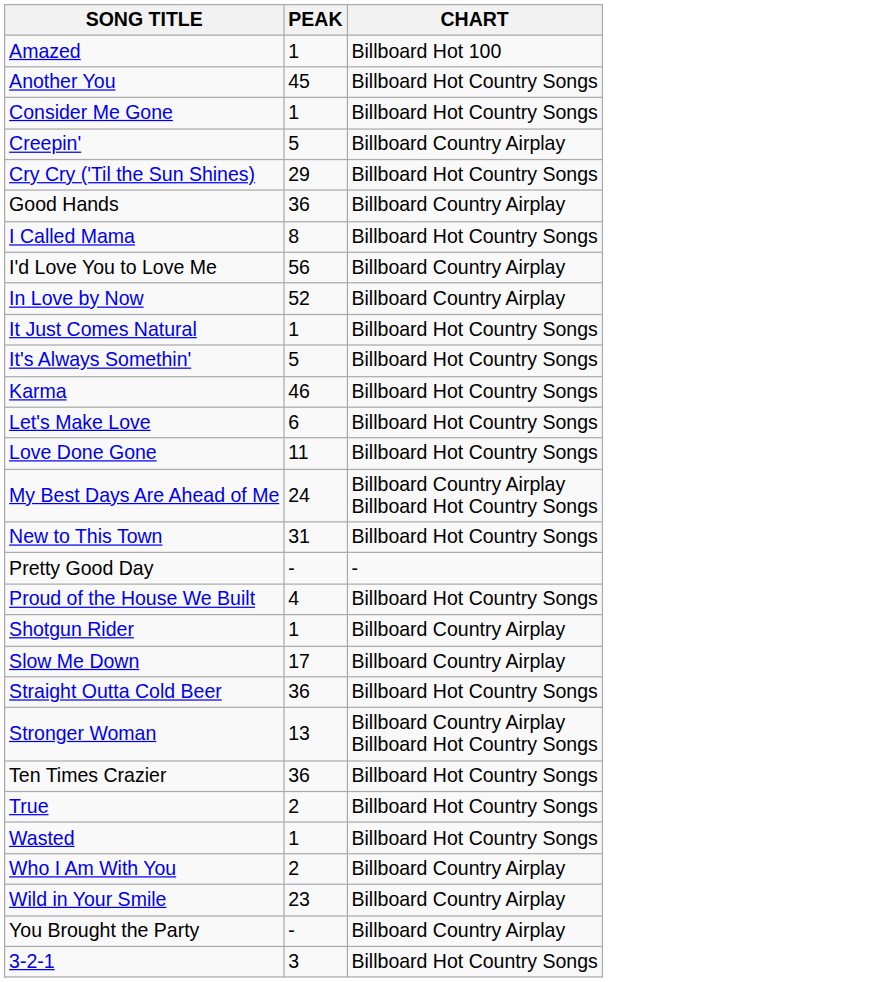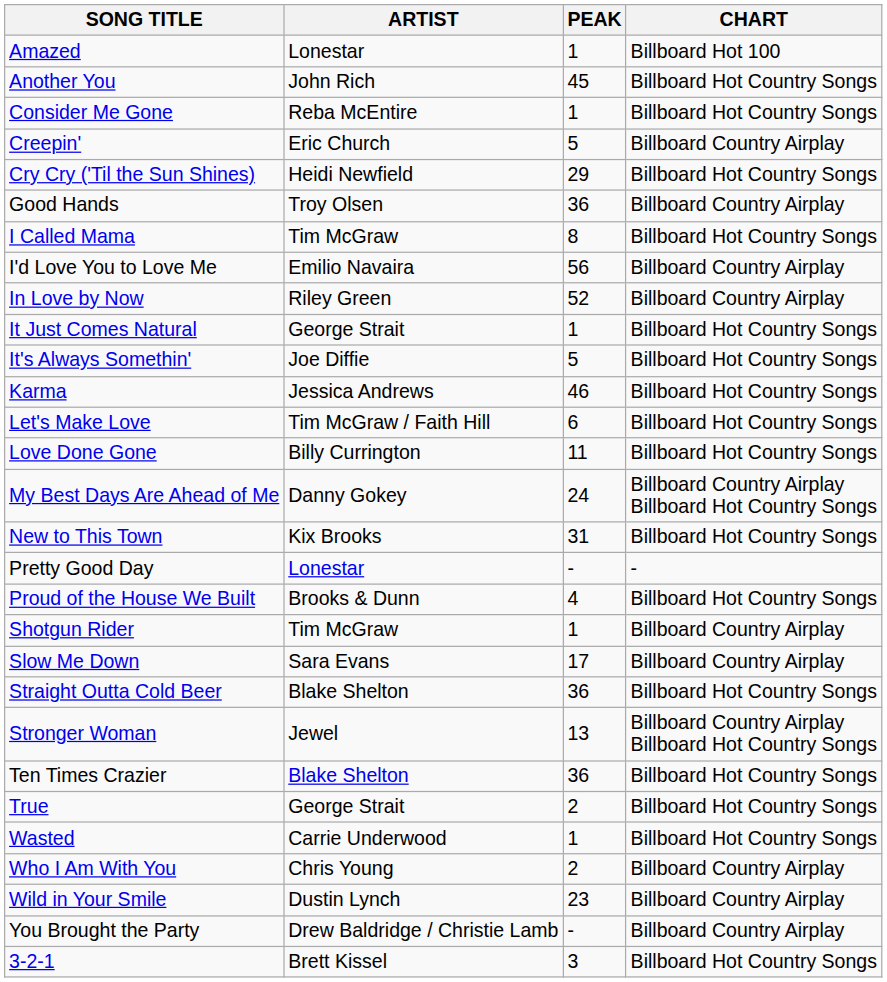+ column: ARTIST | Lonestar | John Rich | Reba McEntire | Eric Church | Heidi Newfield | Troy Olsen | Tim McGraw | Emilio Navaira | Riley Green | George Strait | Joe Diffie | Jessica Andrews | Tim McGraw / Faith Hill | Billy Currington | Danny Gokey | Kix Brooks | Lonestar | Brooks & Dunn | Tim McGraw | Sara Evans | Blake Shelton | Jewel | Blake Shelton | George Strait | Carrie Underwood | Chris Young | Dustin Lynch | Drew Baldridge / Christie Lamb | Brett Kissel
